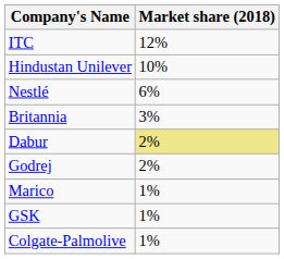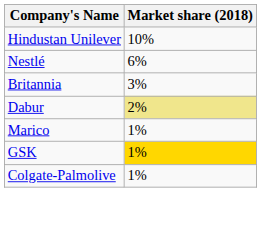- row: ITC | 12%
- row: Godrej | 2%
GSK | Market share (2018): no background -> gold background
